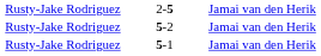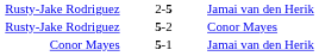5-2 | column 3: Jamai van den Herik -> Conor Mayes
5-1 | column 1: Rusty-Jake Rodriguez -> Conor Mayes
